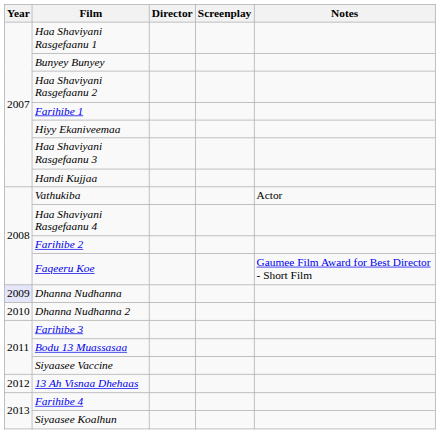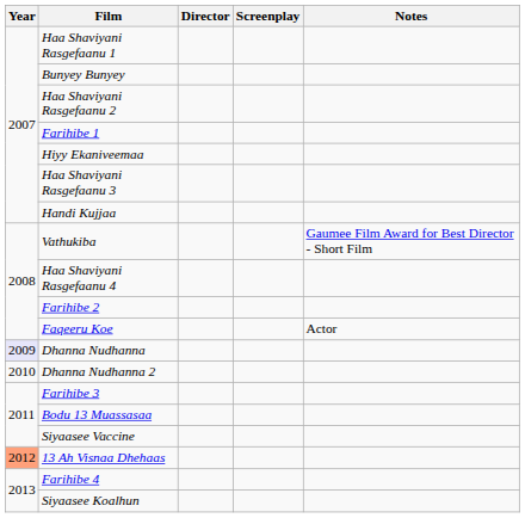Vathukiba | Notes: Actor -> Gaumee Film Award for Best Director - Short Film
Faqeeru Koe | Notes: Gaumee Film Award for Best Director - Short Film -> Actor
13 Ah Visnaa Dhehaas | Year: no background -> lightsalmon background
